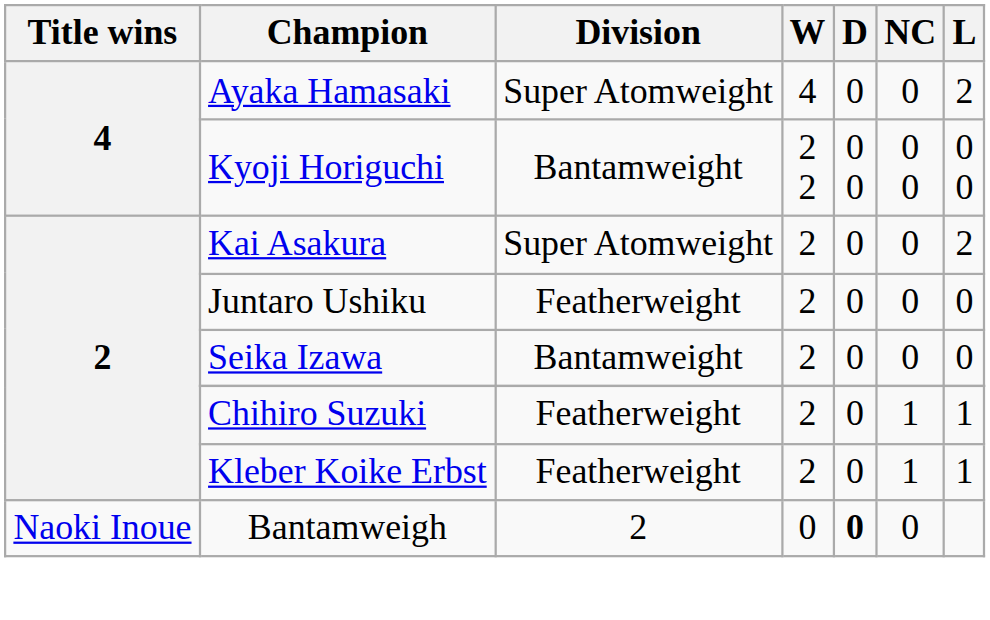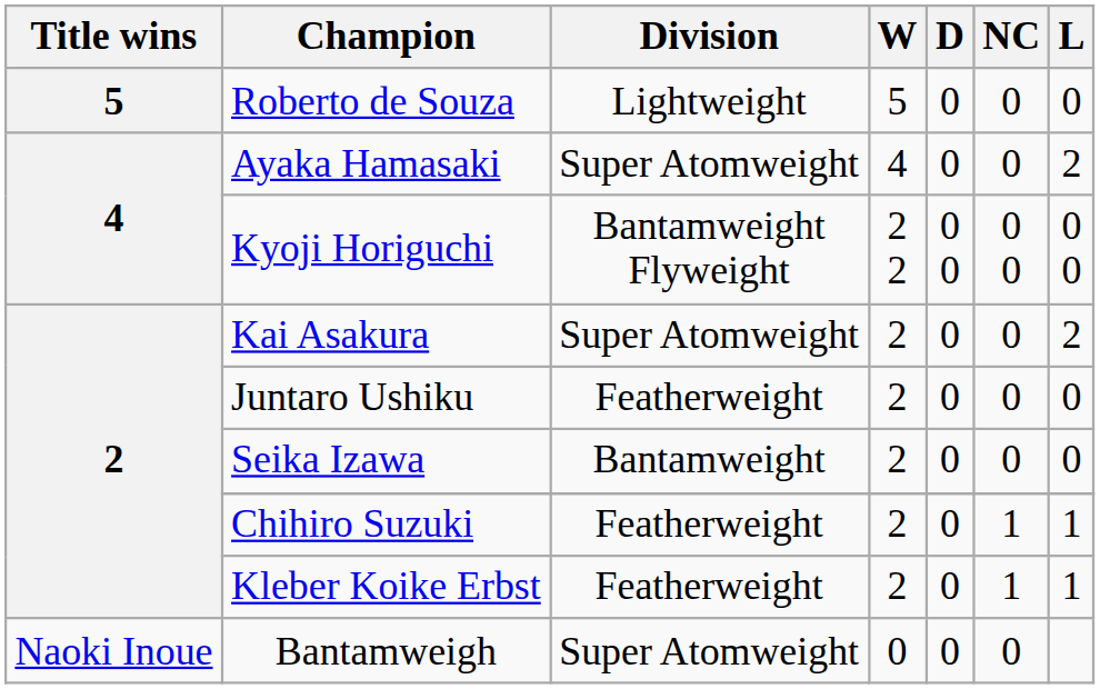+ row: 5 | Roberto de Souza | Lightweight | 5 | 0 | 0 | 0
Kyoji Horiguchi | Division: Bantamweight -> Bantamweight Flyweight
Bantamweigh | Division: 2 -> Super Atomweight
Bantamweigh | D: bold -> normal
